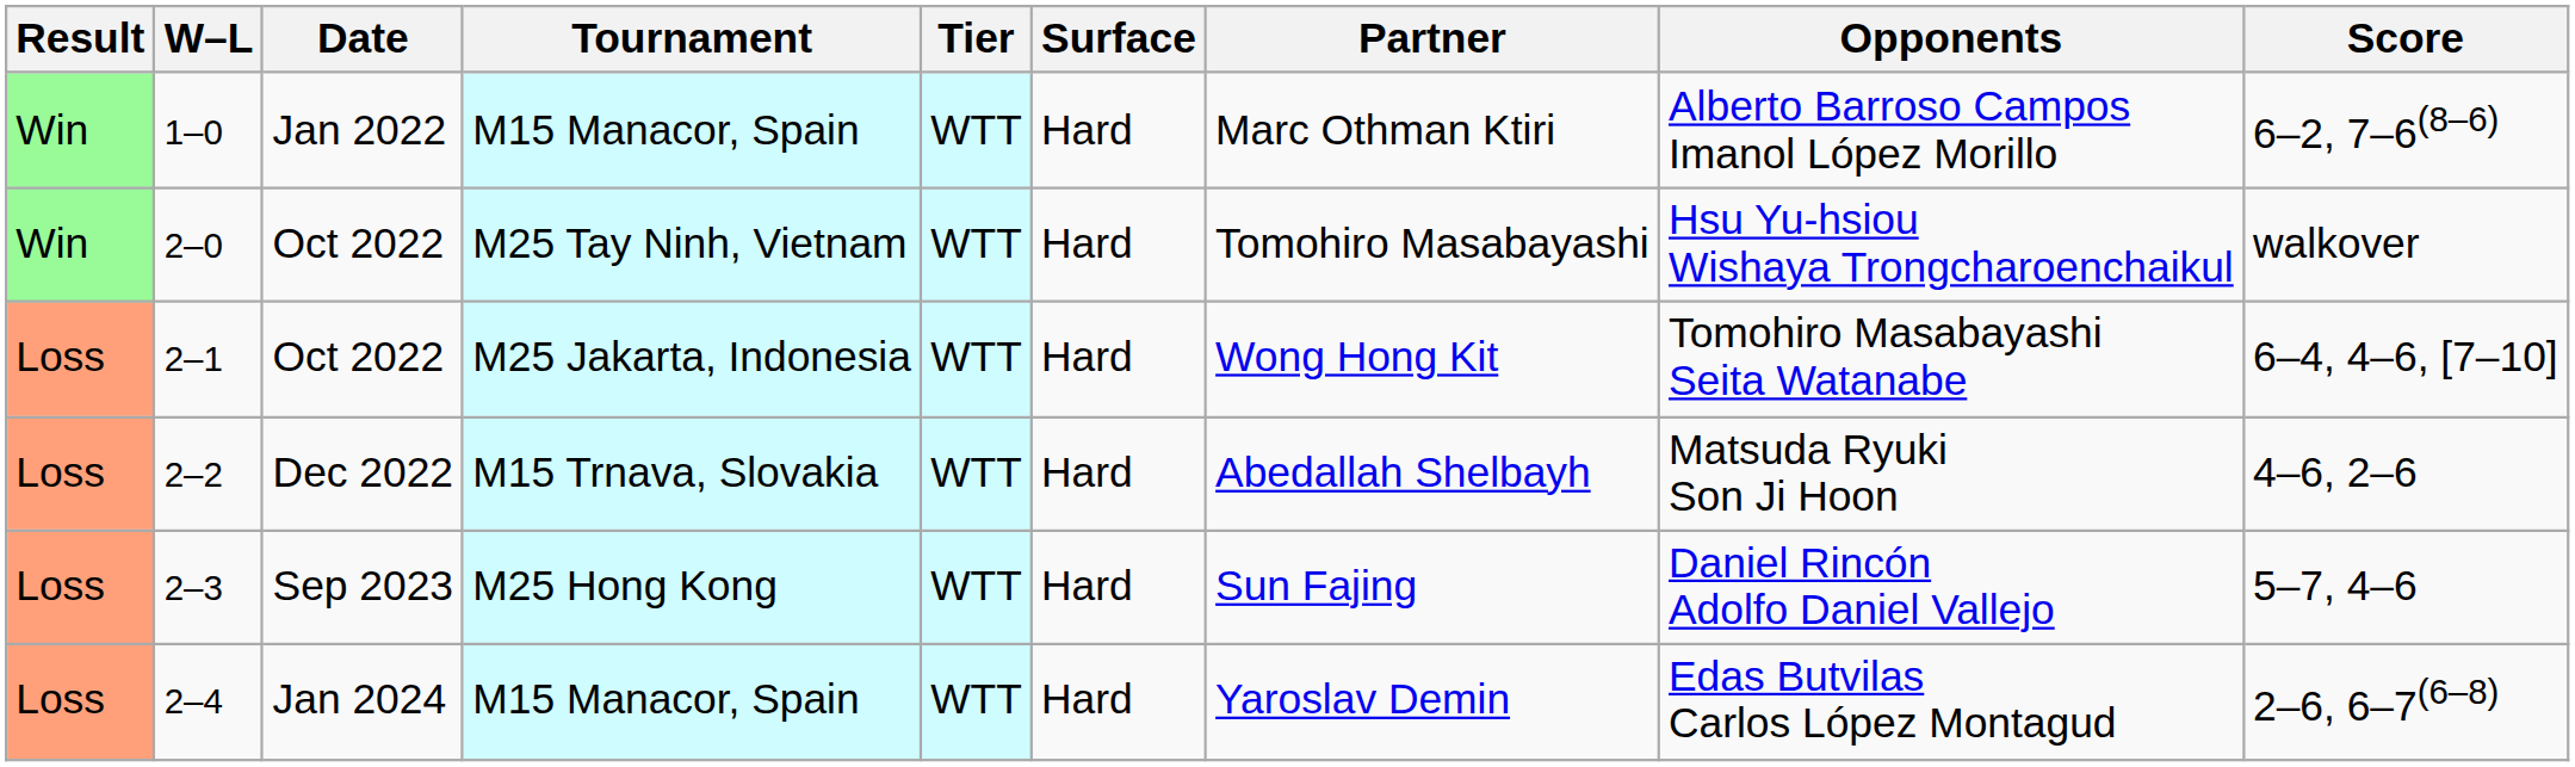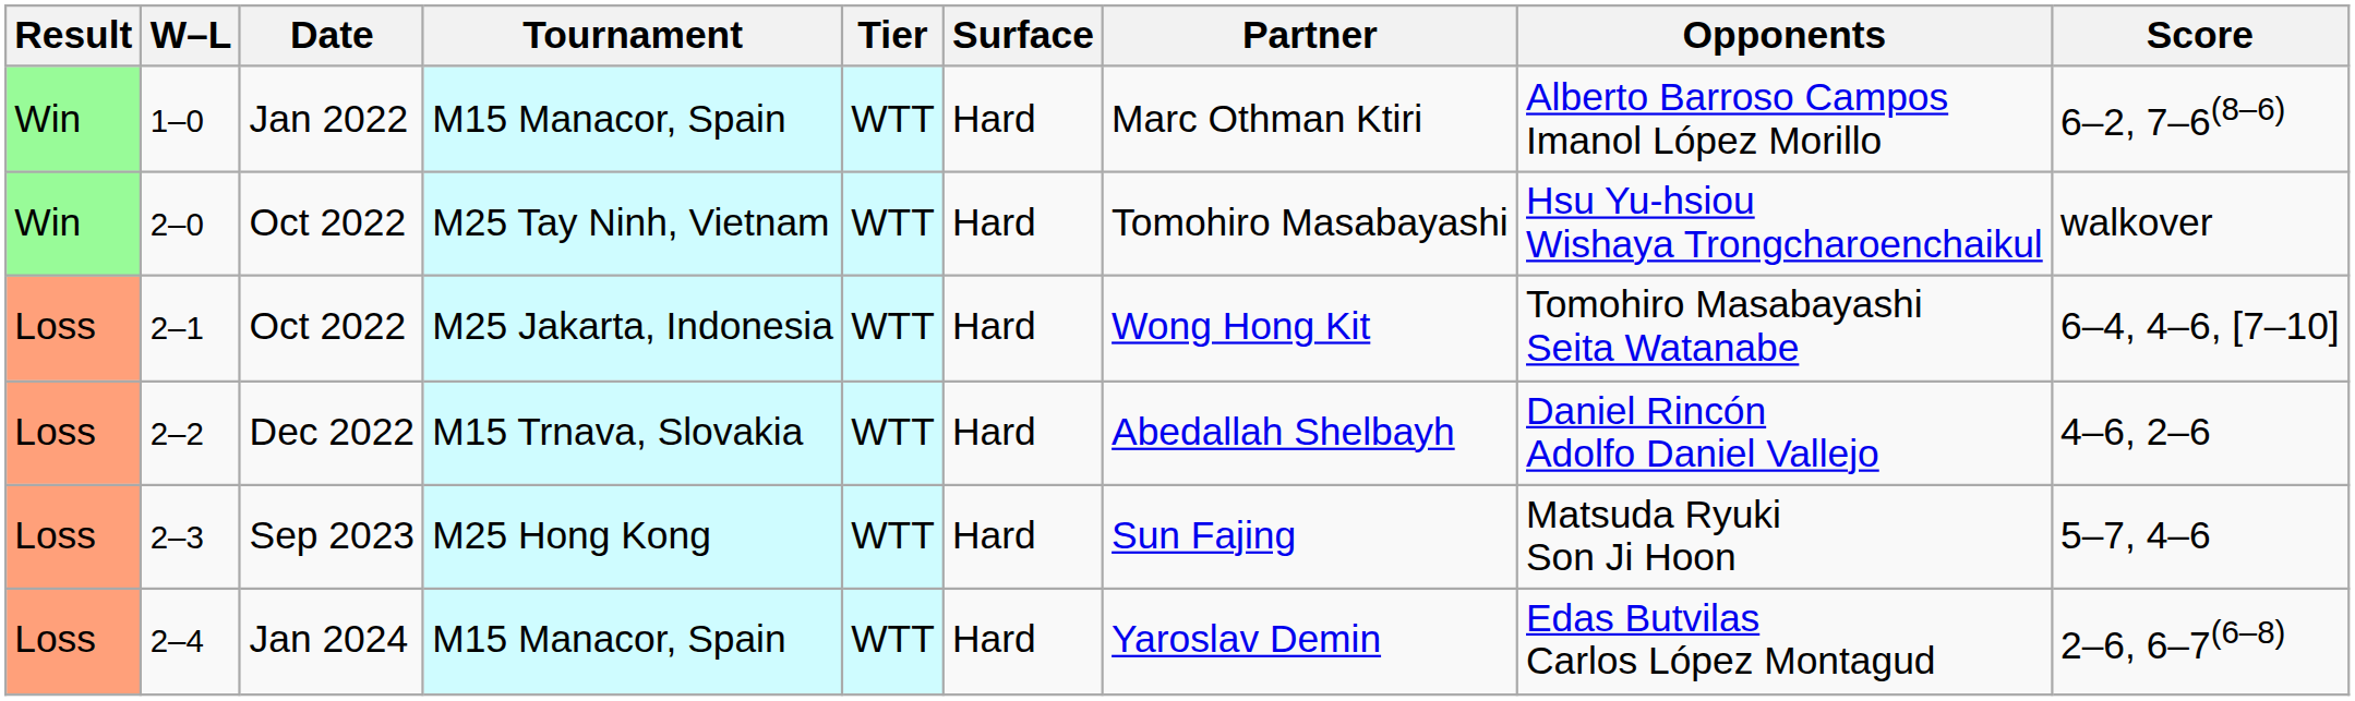2–2 | Opponents: Matsuda Ryuki Son Ji Hoon -> Daniel Rincón Adolfo Daniel Vallejo
2–3 | Opponents: Daniel Rincón Adolfo Daniel Vallejo -> Matsuda Ryuki Son Ji Hoon
